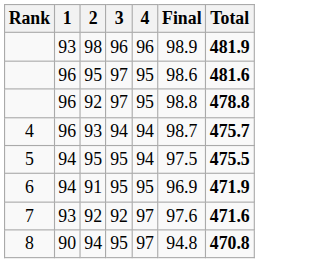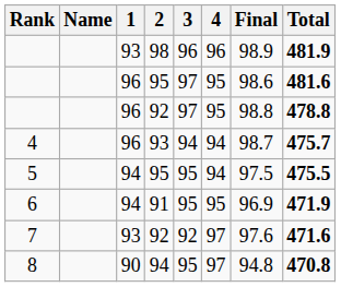+ column: Name
